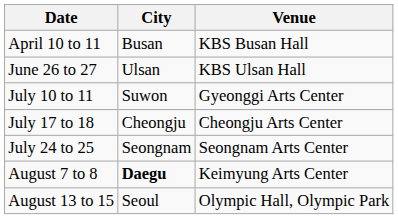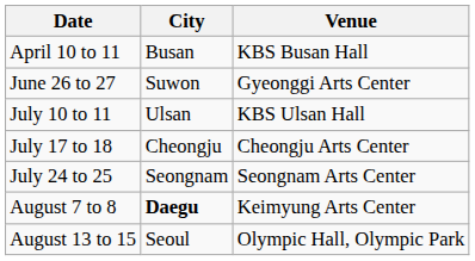June 26 to 27 | City: Ulsan -> Suwon
June 26 to 27 | Venue: KBS Ulsan Hall -> Gyeonggi Arts Center
July 10 to 11 | City: Suwon -> Ulsan
July 10 to 11 | Venue: Gyeonggi Arts Center -> KBS Ulsan Hall
